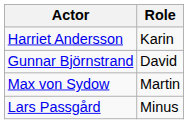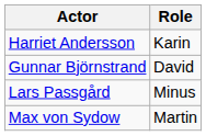rows swapped: Max von Sydow <-> Lars Passgård
